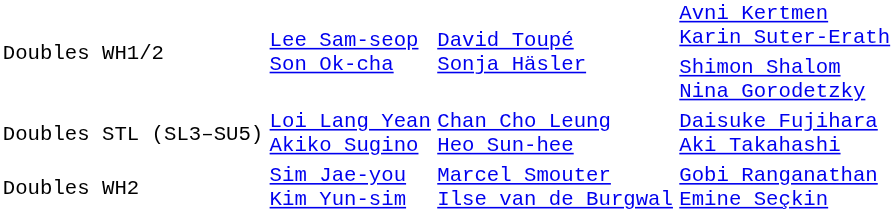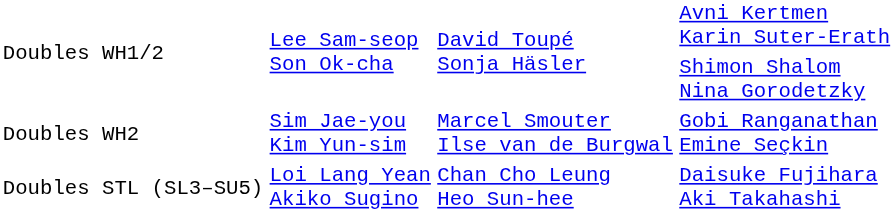rows swapped: Doubles WH2 <-> Doubles STL (SL3–SU5)
